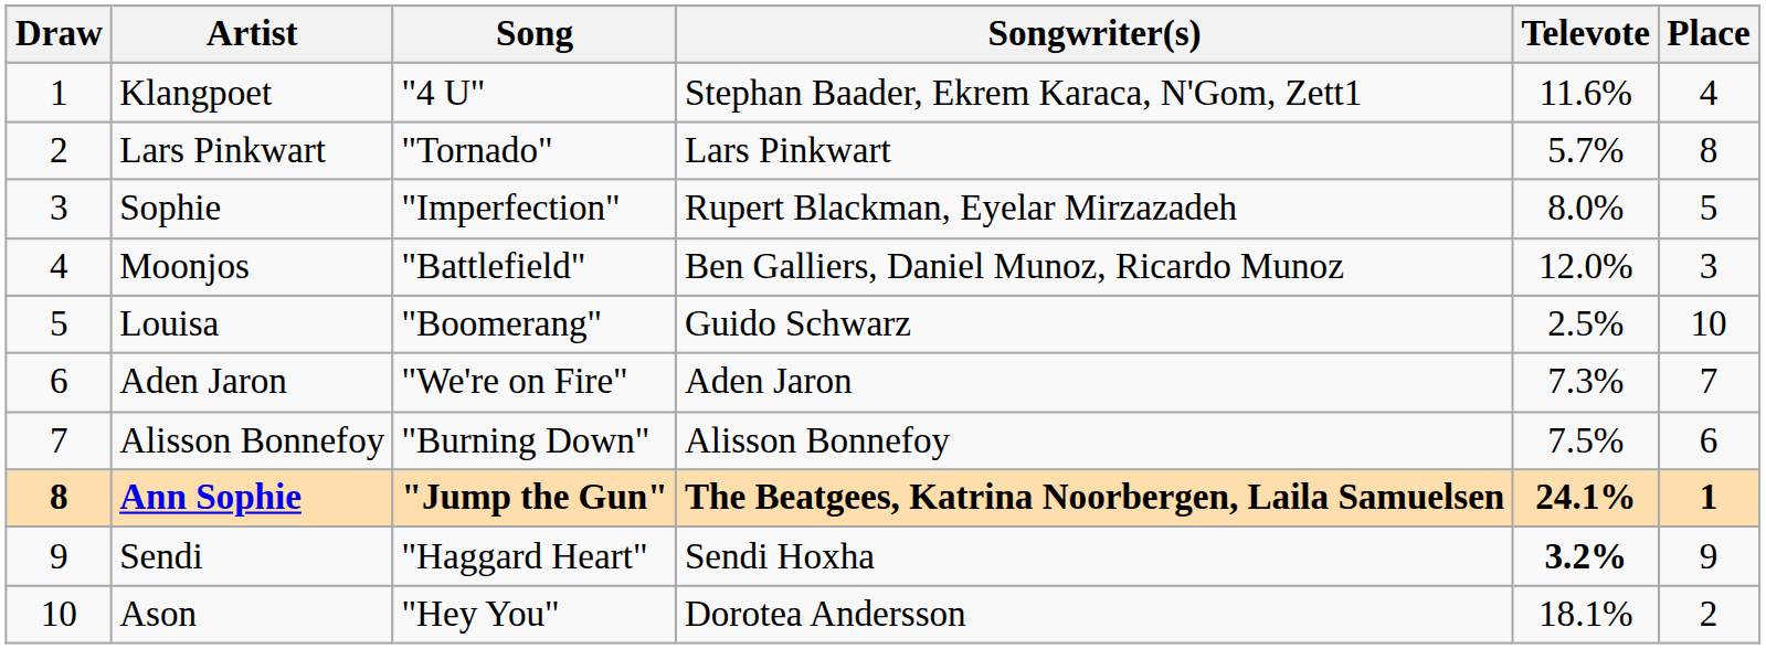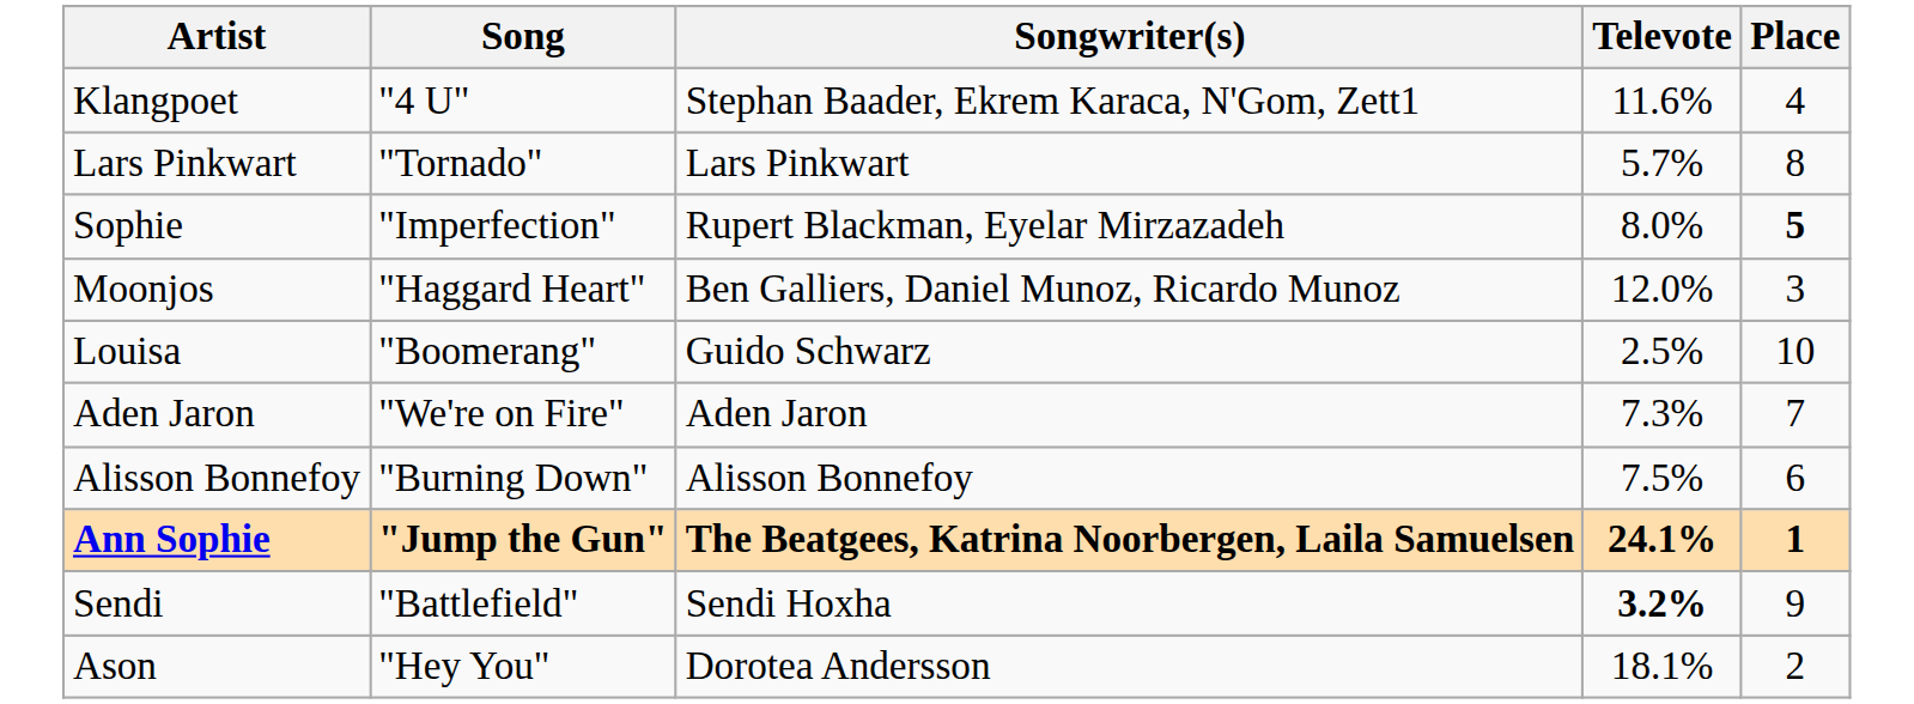- column: Draw | 1 | 2 | 3 | 4 | 5 | 6 | 7 | 8 | 9 | 10
Sophie | Place: normal -> bold
Moonjos | Song: "Battlefield" -> "Haggard Heart"
Sendi | Song: "Haggard Heart" -> "Battlefield"
